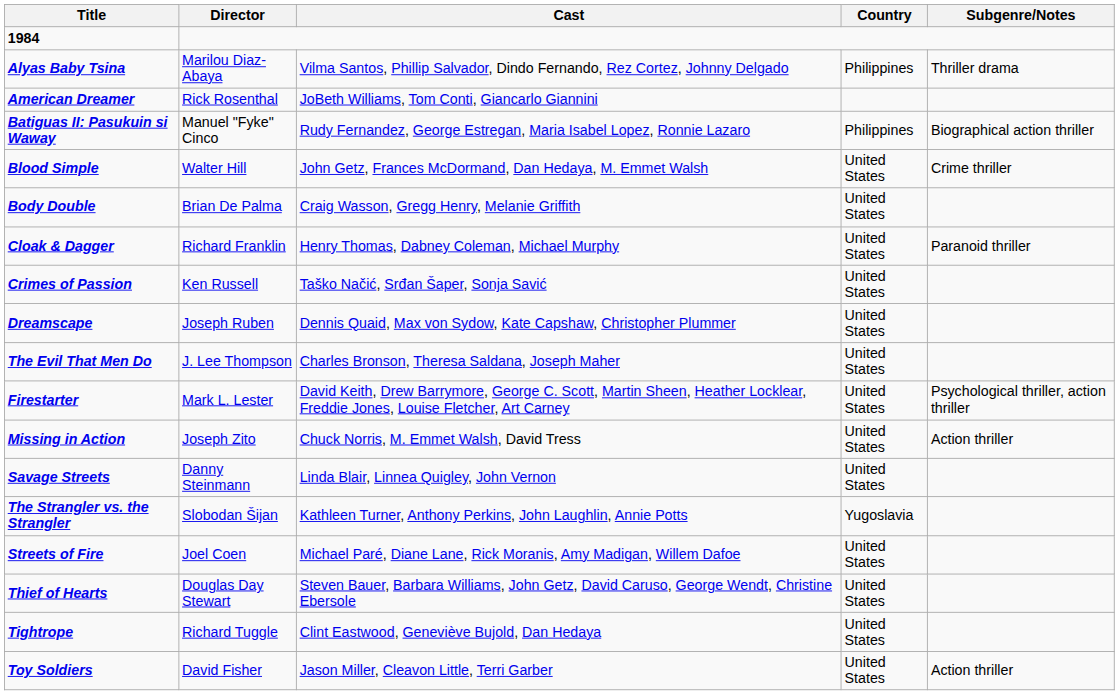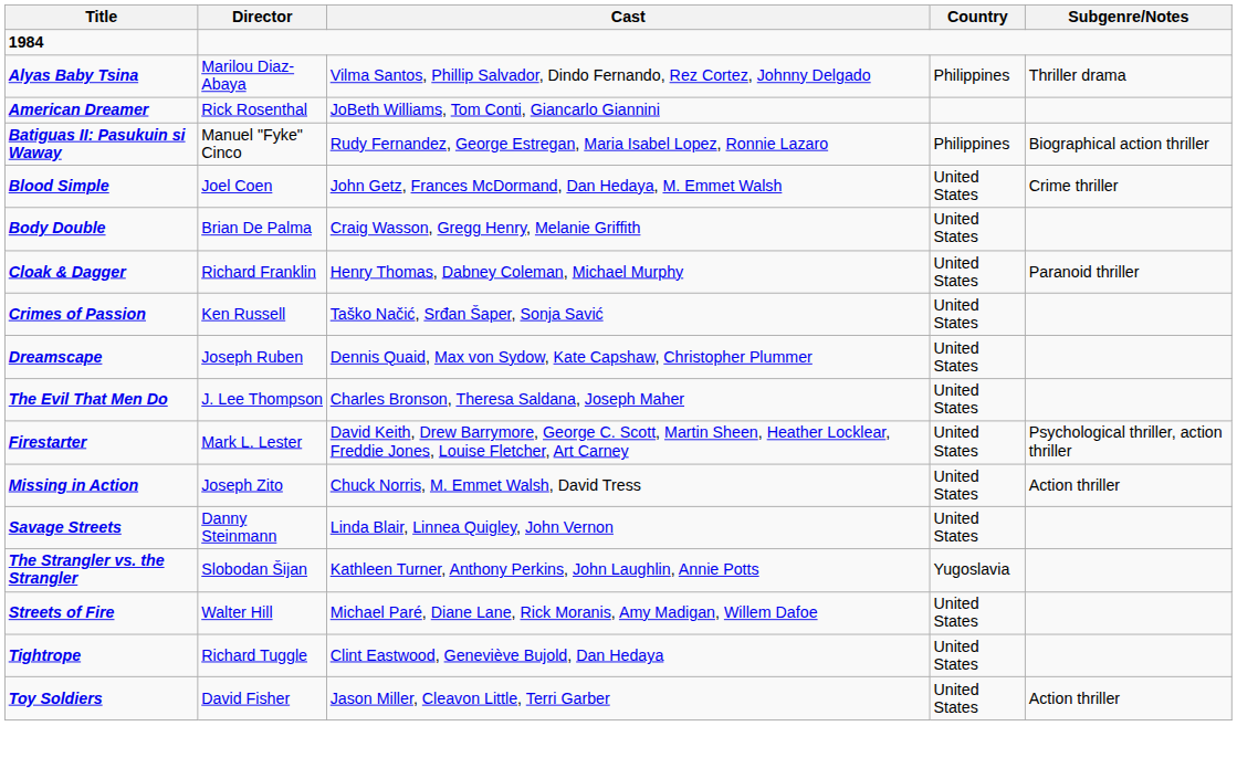Blood Simple | Director: Walter Hill -> Joel Coen
Streets of Fire | Director: Joel Coen -> Walter Hill
- row: Thief of Hearts | Douglas Day Stewart | Steven Bauer, Barbara Williams, John Getz, David Caruso, George Wendt, Christine Ebersole | United States
